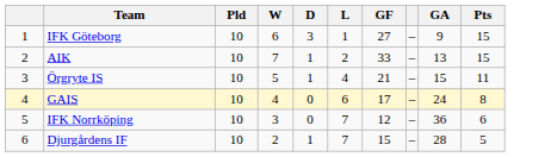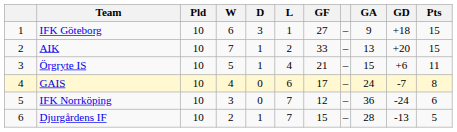+ column: GD | +18 | +20 | +6 | -7 | -24 | -13
